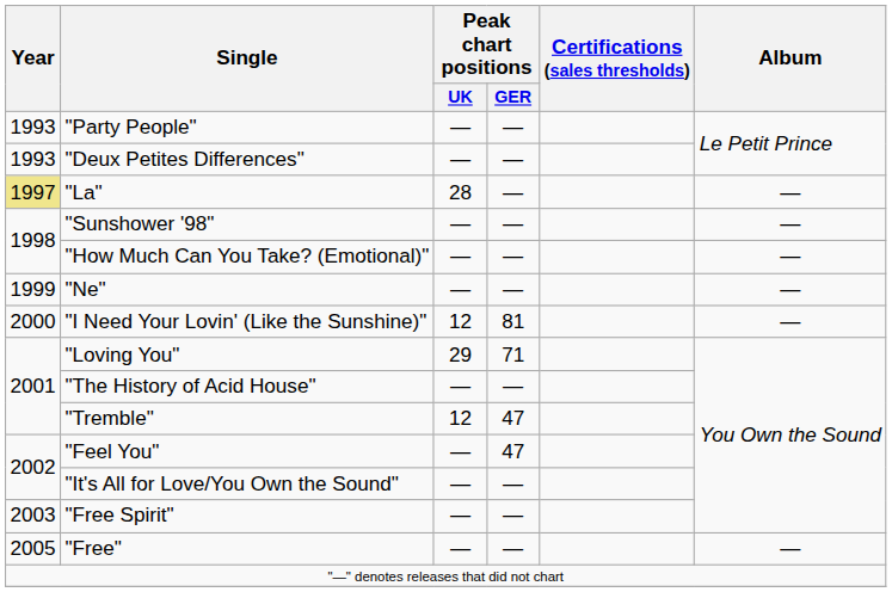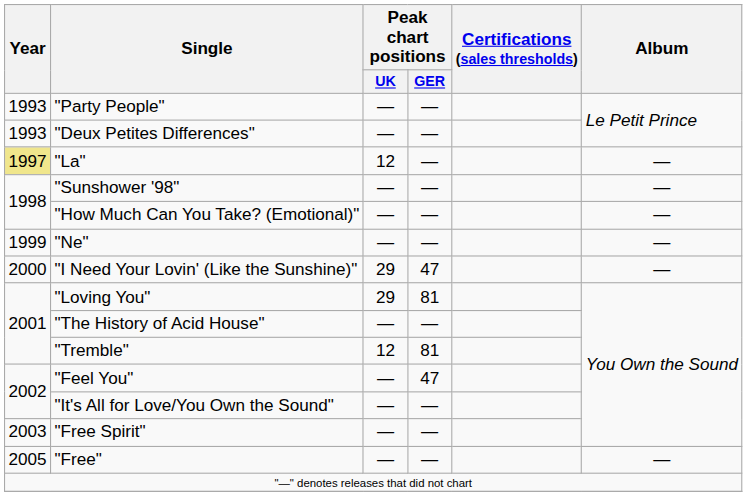"La" | Peak chart positions / UK: 28 -> 12
"I Need Your Lovin' (Like the Sunshine)" | Peak chart positions / UK: 12 -> 29
"I Need Your Lovin' (Like the Sunshine)" | Peak chart positions / GER: 81 -> 47
"Loving You" | Peak chart positions / GER: 71 -> 81
"Tremble" | Peak chart positions / GER: 47 -> 81
